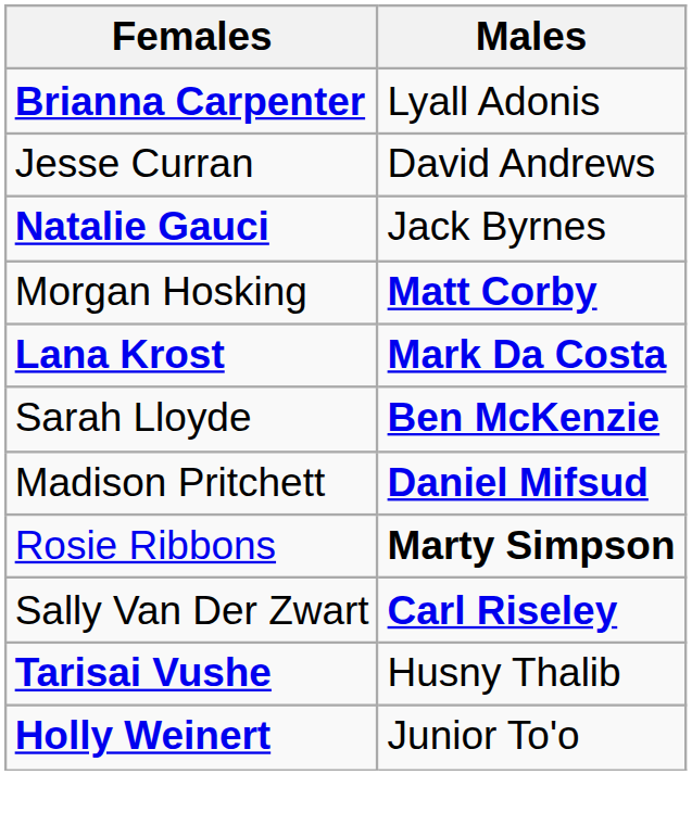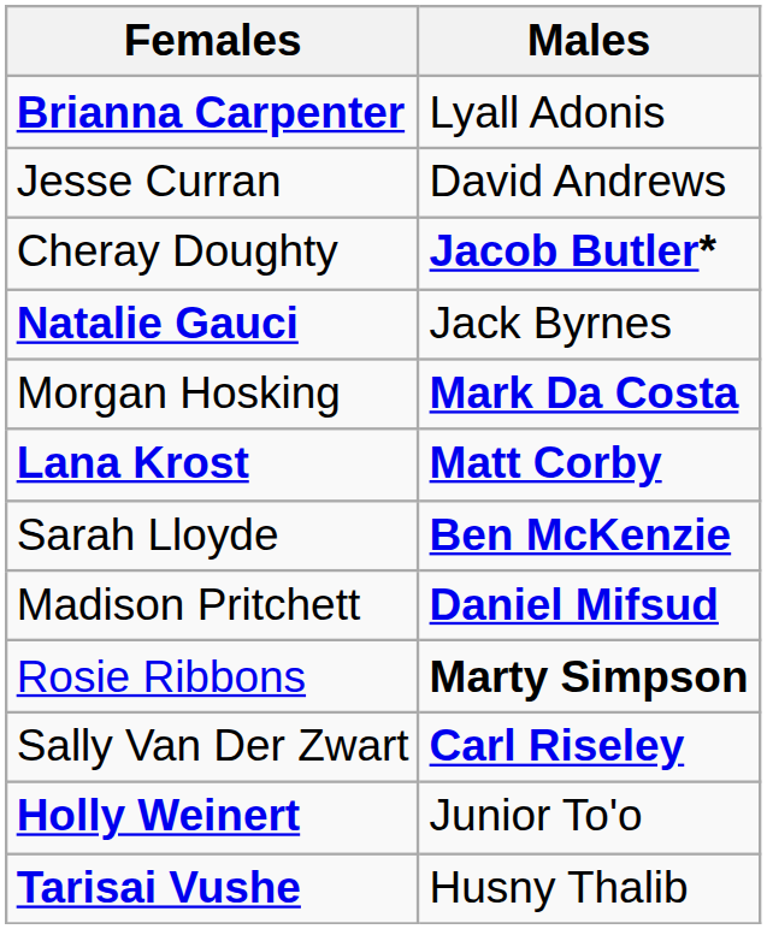+ row: Cheray Doughty | Jacob Butler*
Morgan Hosking | Males: Matt Corby -> Mark Da Costa
Lana Krost | Males: Mark Da Costa -> Matt Corby
rows swapped: Tarisai Vushe <-> Holly Weinert
